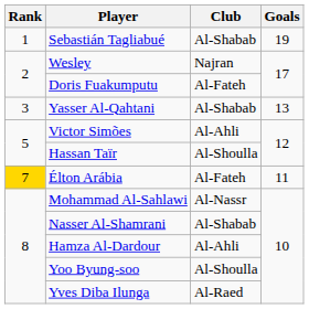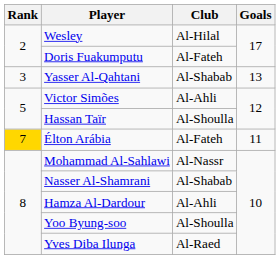- row: 1 | Sebastián Tagliabué | Al-Shabab | 19
Wesley | Club: Najran -> Al-Hilal
